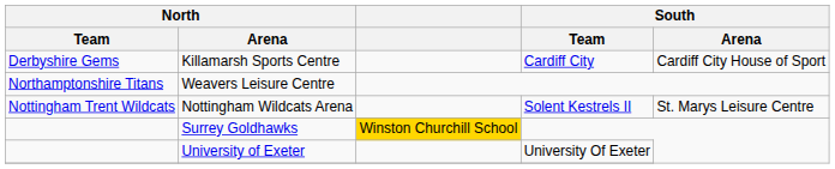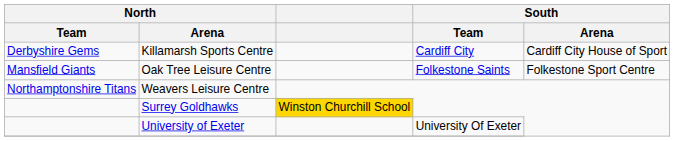+ row: Mansfield Giants | Oak Tree Leisure Centre | Folkestone Saints | Folkestone Sport Centre
- row: Nottingham Trent Wildcats | Nottingham Wildcats Arena | Solent Kestrels II | St. Marys Leisure Centre
